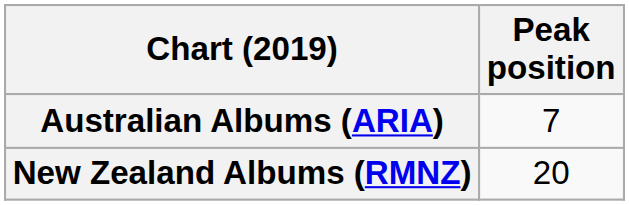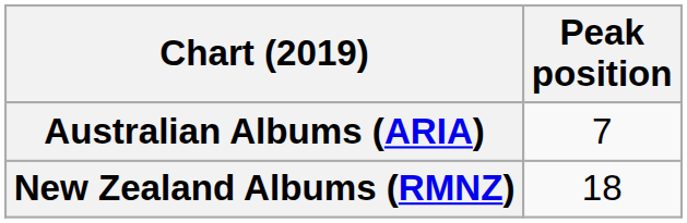New Zealand Albums (RMNZ) | Peak position: 20 -> 18
